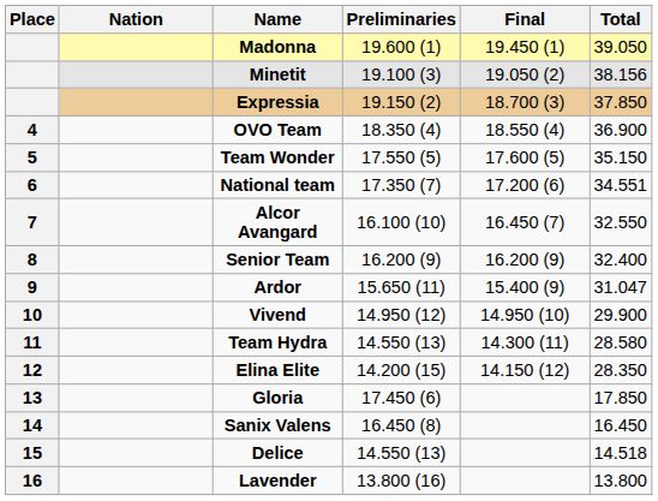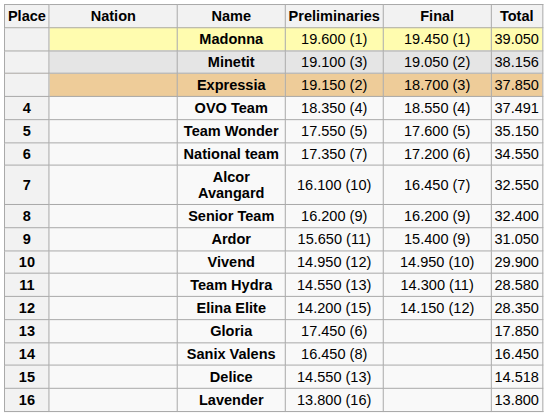OVO Team | Total: 36.900 -> 37.491
National team | Total: 34.551 -> 34.550
Ardor | Total: 31.047 -> 31.050
